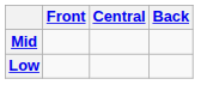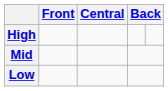+ row: High
